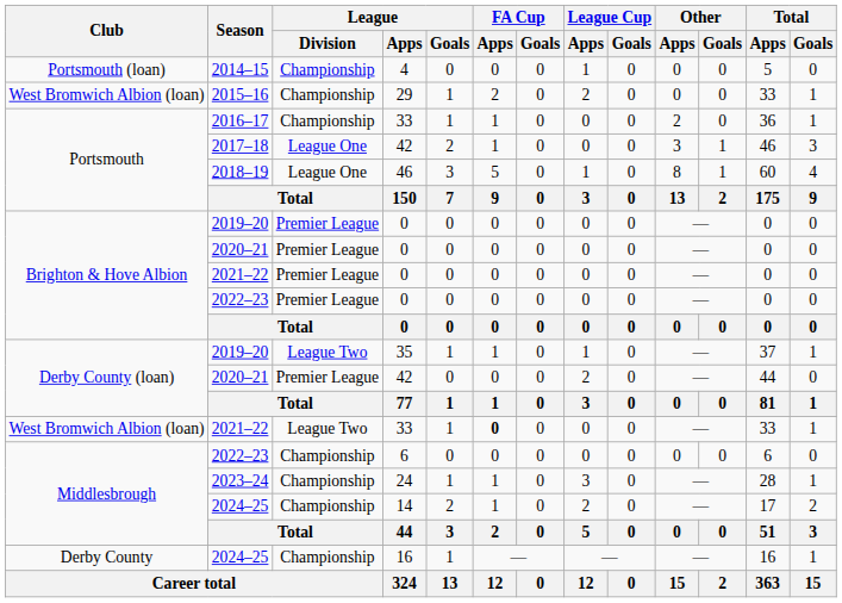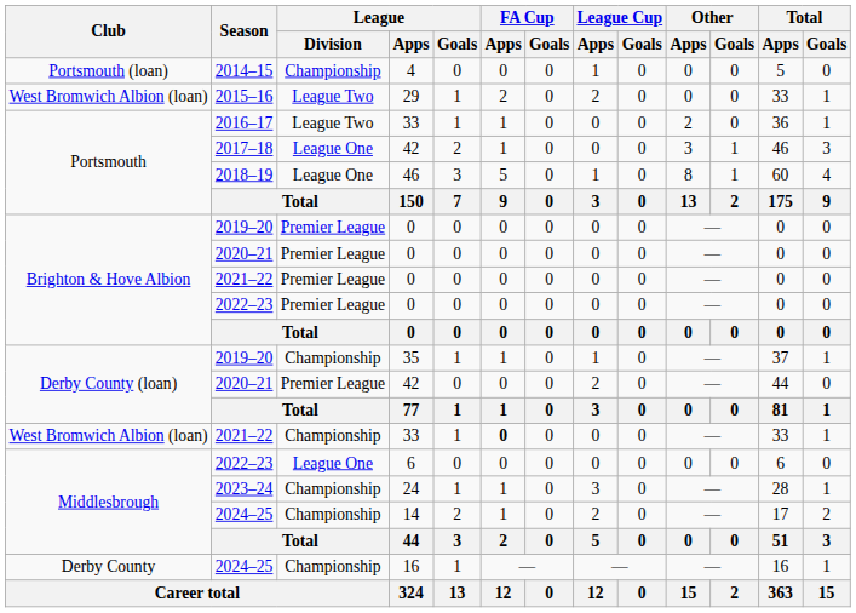2015–16 | League / Division: Championship -> League Two
2016–17 | League / Division: Championship -> League Two
2019–20 / 35 | League / Division: League Two -> Championship
2021–22 / 33 | League / Division: League Two -> Championship
2022–23 / 6 | League / Division: Championship -> League One
